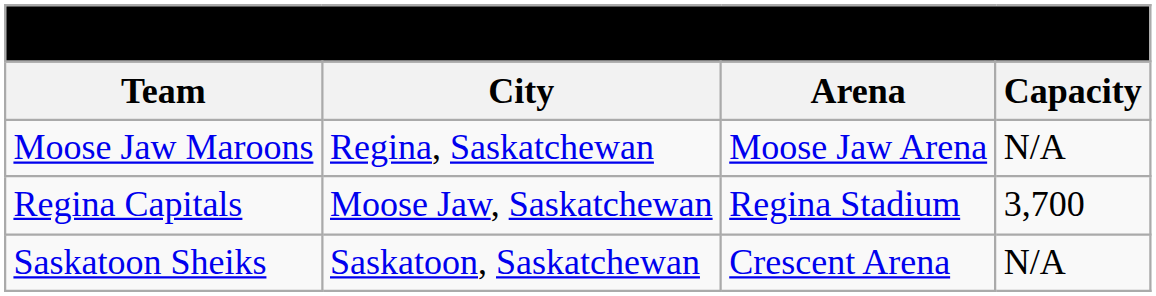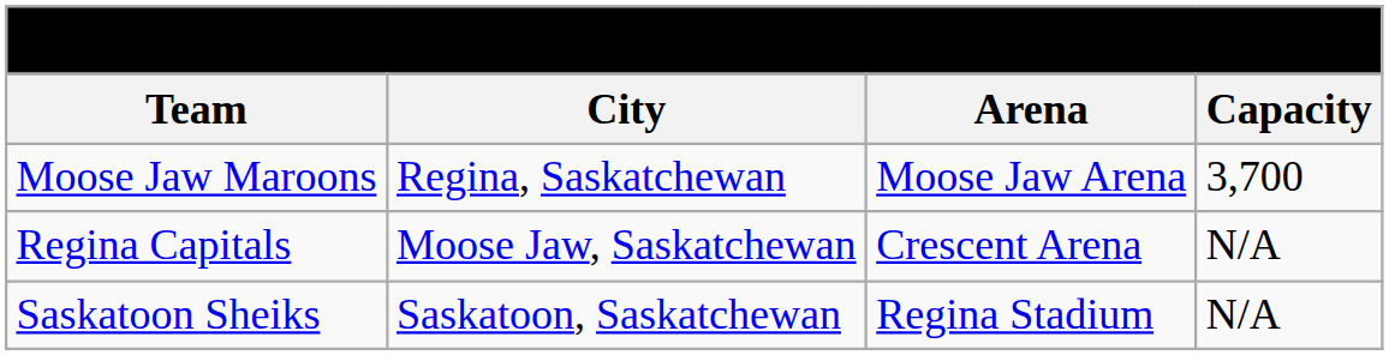Moose Jaw Maroons | Capacity: N/A -> 3,700
Regina Capitals | Arena: Regina Stadium -> Crescent Arena
Regina Capitals | Capacity: 3,700 -> N/A
Saskatoon Sheiks | Arena: Crescent Arena -> Regina Stadium
